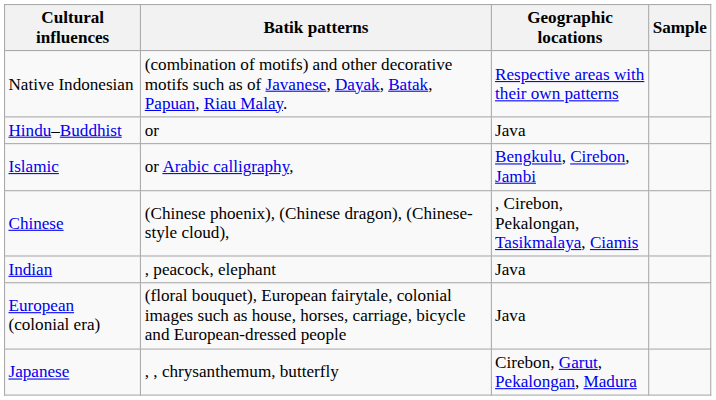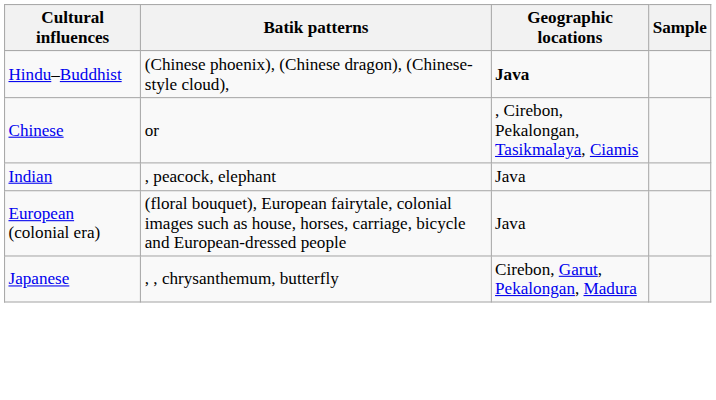- row: Native Indonesian | (combination of motifs) and other decorative motifs such as of Javanese, Dayak, Batak, Papuan, Riau Malay. | Respective areas with their own patterns
Hindu–Buddhist | Batik patterns: or -> (Chinese phoenix), (Chinese dragon), (Chinese-style cloud),
Hindu–Buddhist | Geographic locations: normal -> bold
- row: Islamic | or Arabic calligraphy, | Bengkulu, Cirebon, Jambi
Chinese | Batik patterns: (Chinese phoenix), (Chinese dragon), (Chinese-style cloud), -> or
